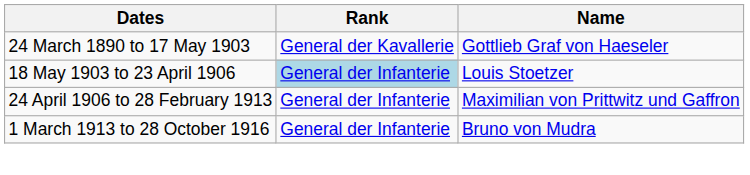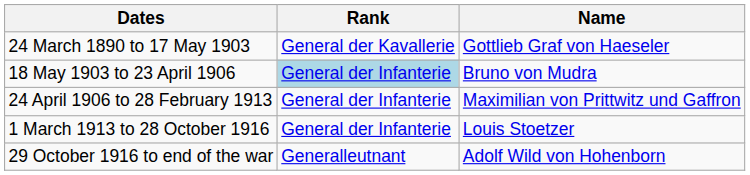18 May 1903 to 23 April 1906 | Name: Louis Stoetzer -> Bruno von Mudra
1 March 1913 to 28 October 1916 | Name: Bruno von Mudra -> Louis Stoetzer
+ row: 29 October 1916 to end of the war | Generalleutnant | Adolf Wild von Hohenborn
